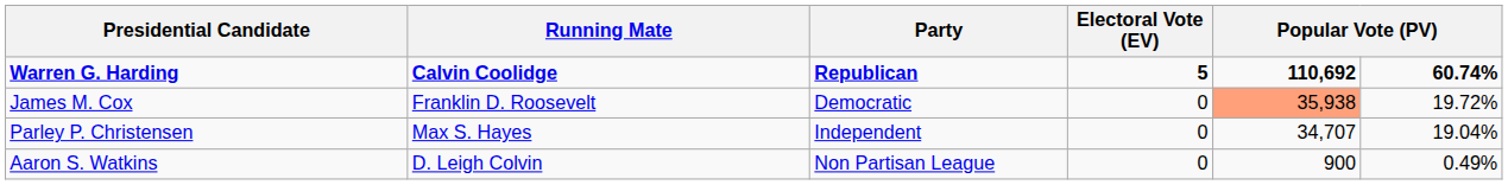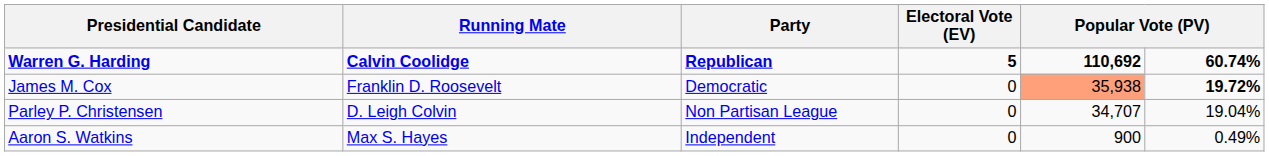James M. Cox | column 6: normal -> bold
Parley P. Christensen | Running Mate: Max S. Hayes -> D. Leigh Colvin
Parley P. Christensen | Party: Independent -> Non Partisan League
Aaron S. Watkins | Running Mate: D. Leigh Colvin -> Max S. Hayes
Aaron S. Watkins | Party: Non Partisan League -> Independent
